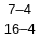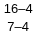rows swapped: 16–4 <-> 7–4
